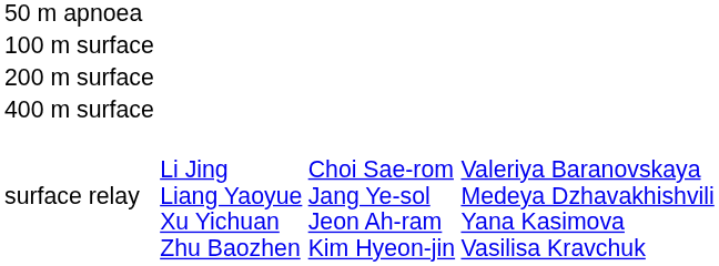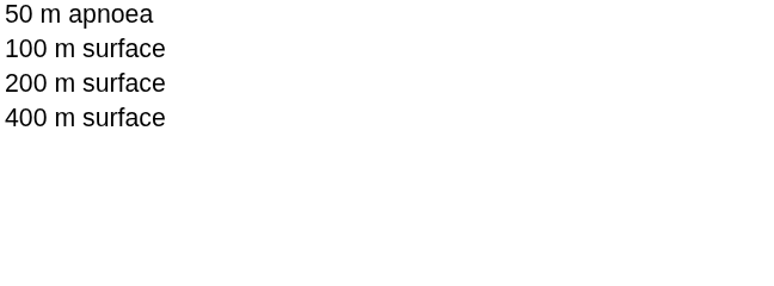- row: surface relay | Li Jing Liang Yaoyue Xu Yichuan Zhu Baozhen | Choi Sae-rom Jang Ye-sol Jeon Ah-ram Kim Hyeon-jin | Valeriya Baranovskaya Medeya Dzhavakhishvili Yana Kasimova Vasilisa Kravchuk
